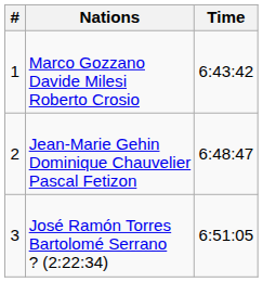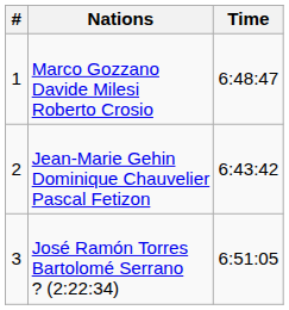Marco Gozzano Davide Milesi Roberto Crosio | Time: 6:43:42 -> 6:48:47
Jean-Marie Gehin Dominique Chauvelier Pascal Fetizon | Time: 6:48:47 -> 6:43:42
